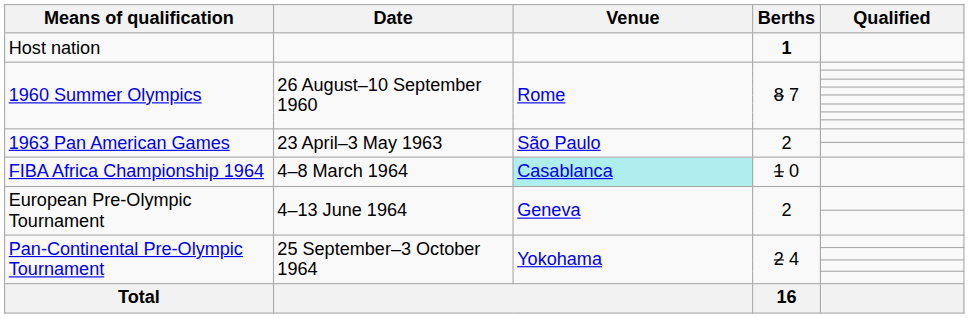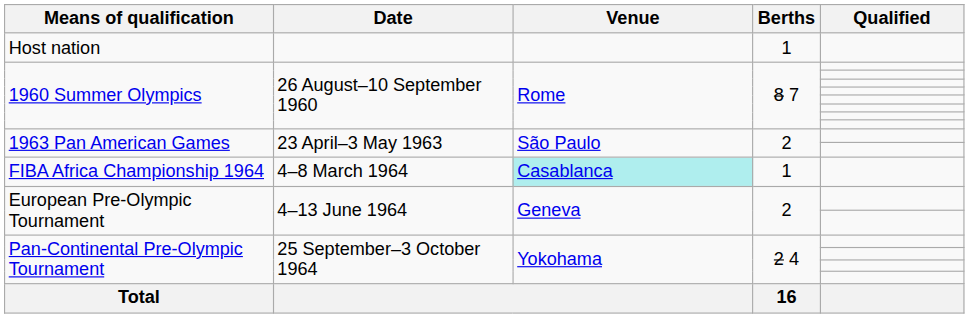Host nation | Berths: bold -> normal
FIBA Africa Championship 1964 | Berths: 1 0 -> 1
